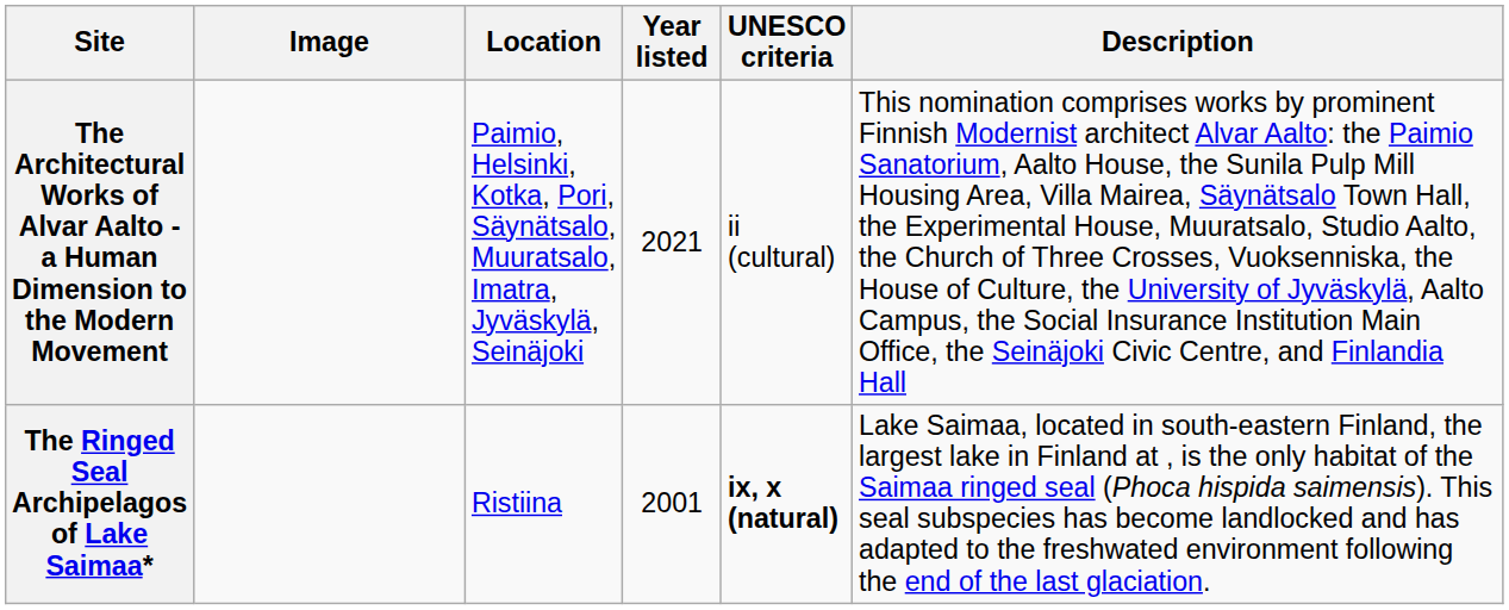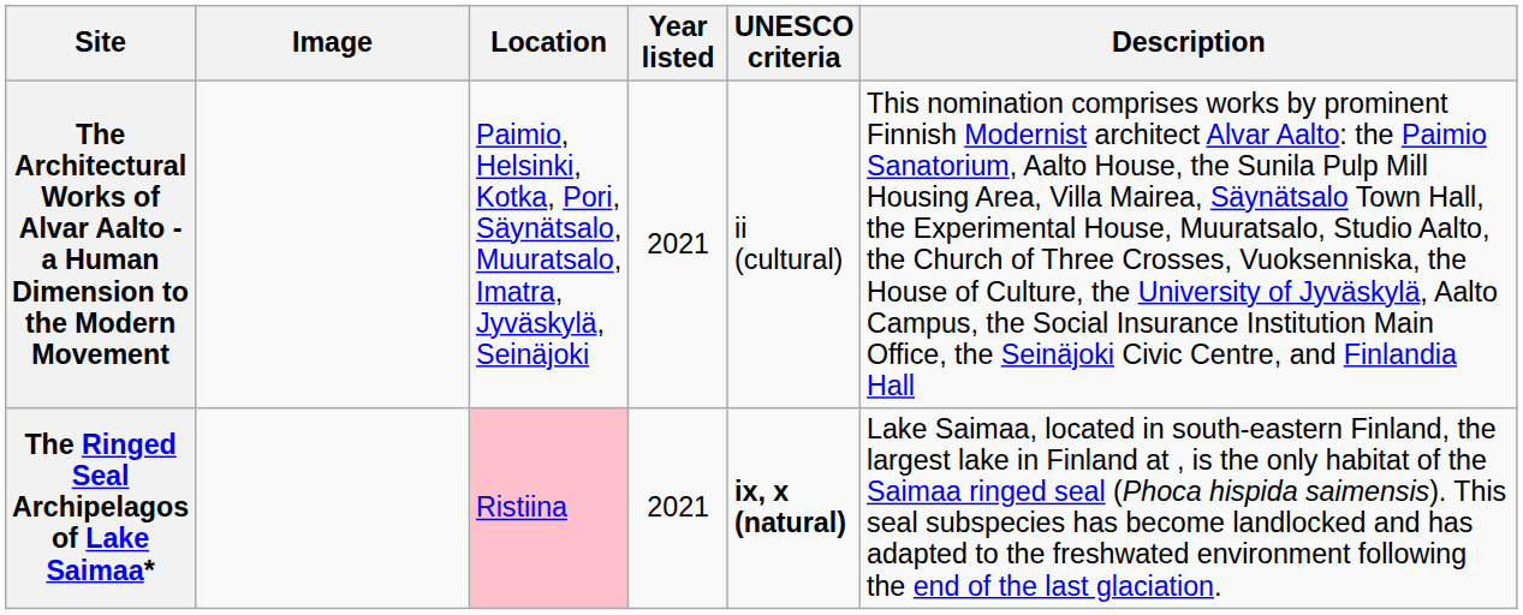The Ringed Seal Archipelagos of Lake Saimaa* | Location: no background -> pink background
The Ringed Seal Archipelagos of Lake Saimaa* | Year listed: 2001 -> 2021
